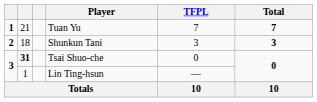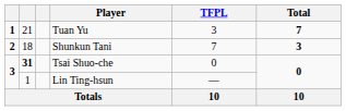Tuan Yu | TFPL: 7 -> 3
Shunkun Tani | TFPL: 3 -> 7
